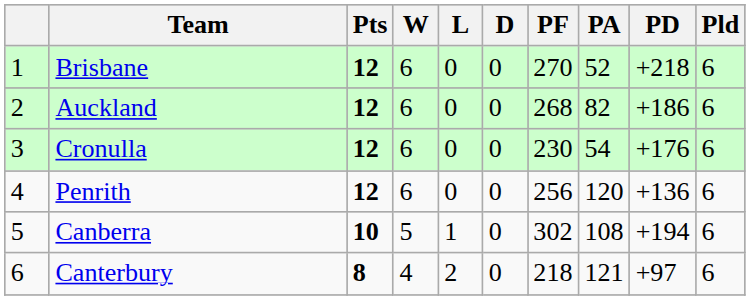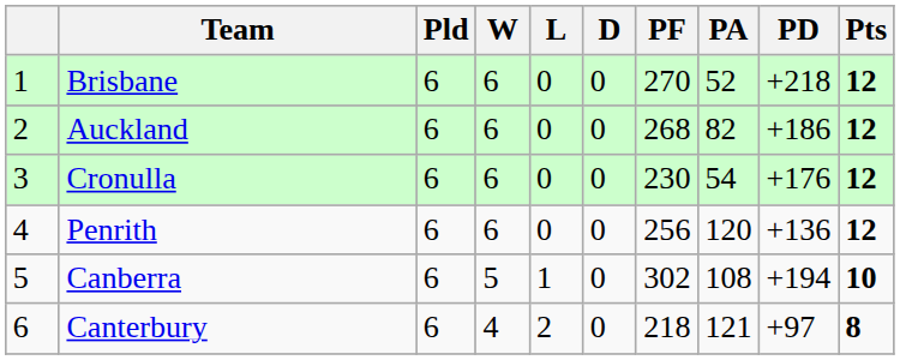columns swapped: Pld <-> Pts
